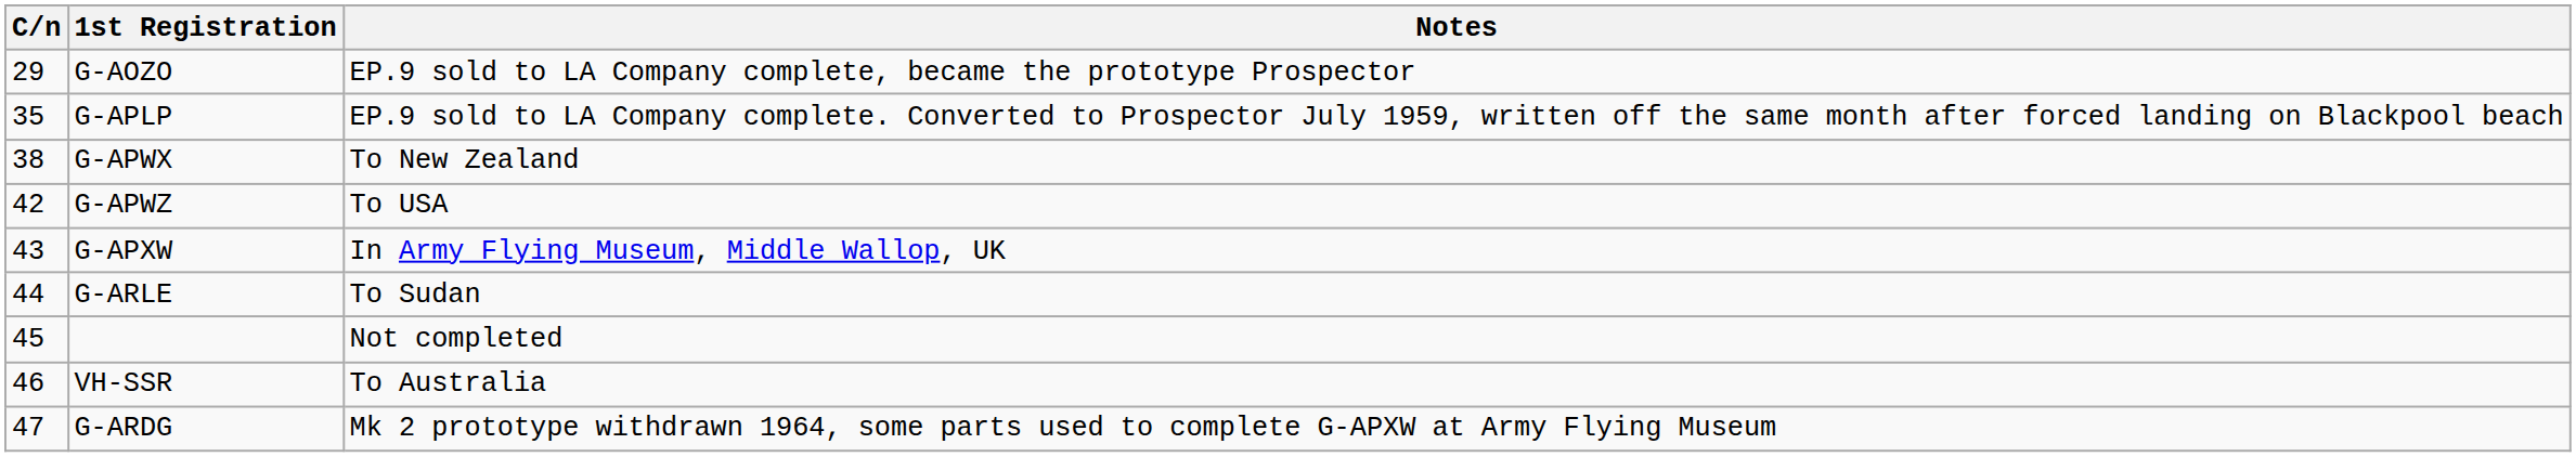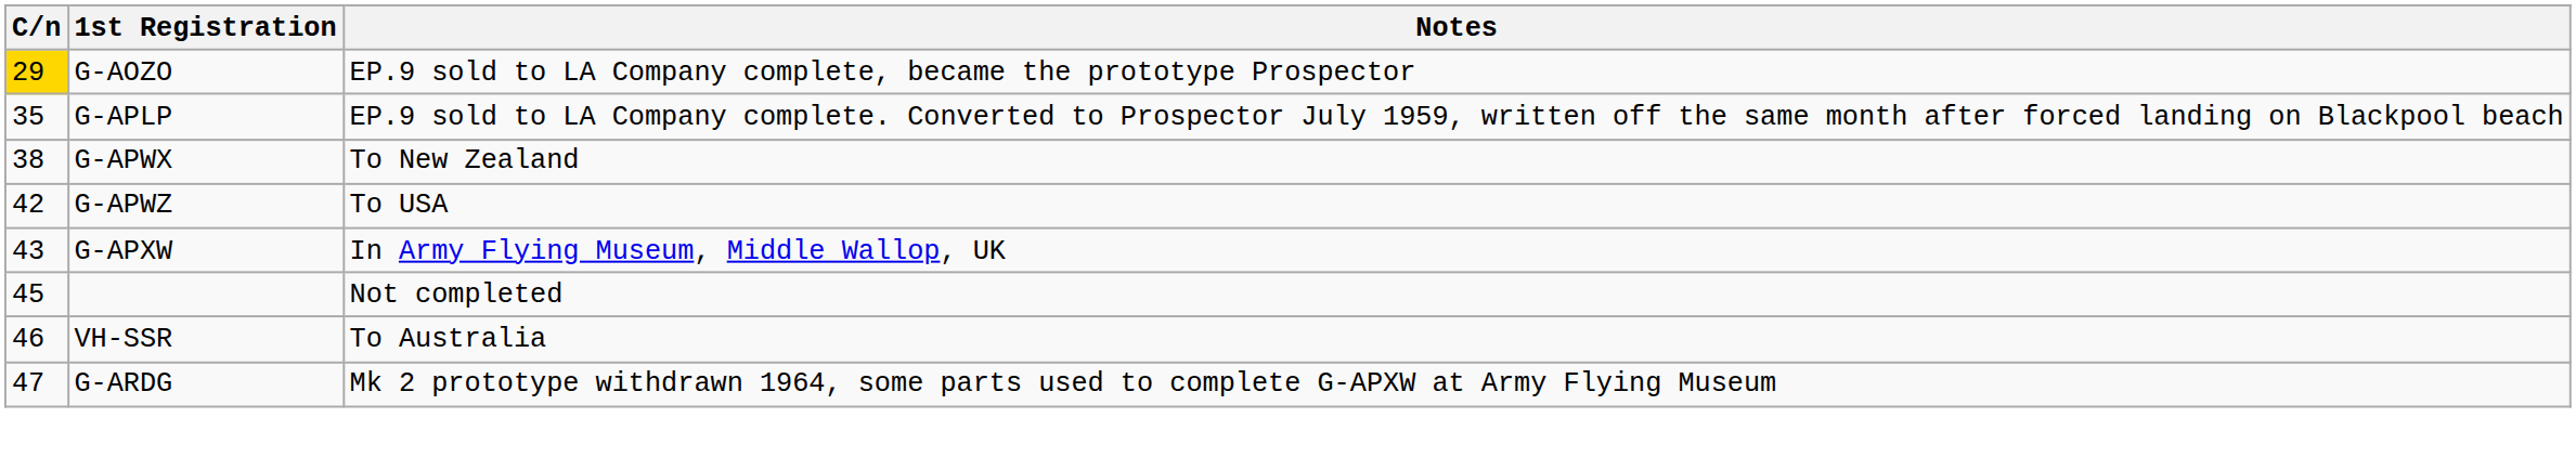G-AOZO | C/n: no background -> gold background
- row: 44 | G-ARLE | To Sudan
